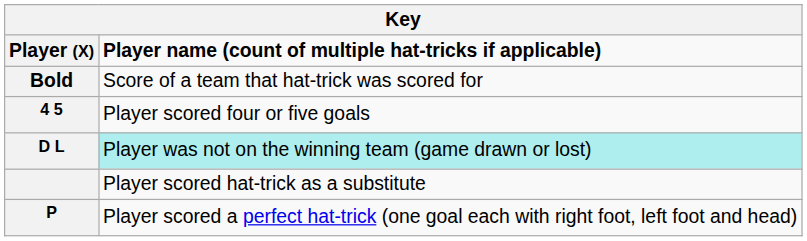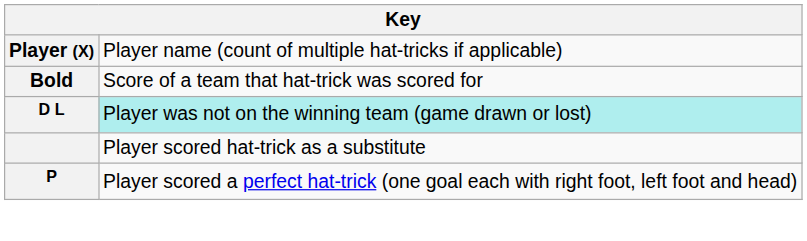Player (X) | column 2: bold -> normal
- row: 4 5 | Player scored four or five goals
